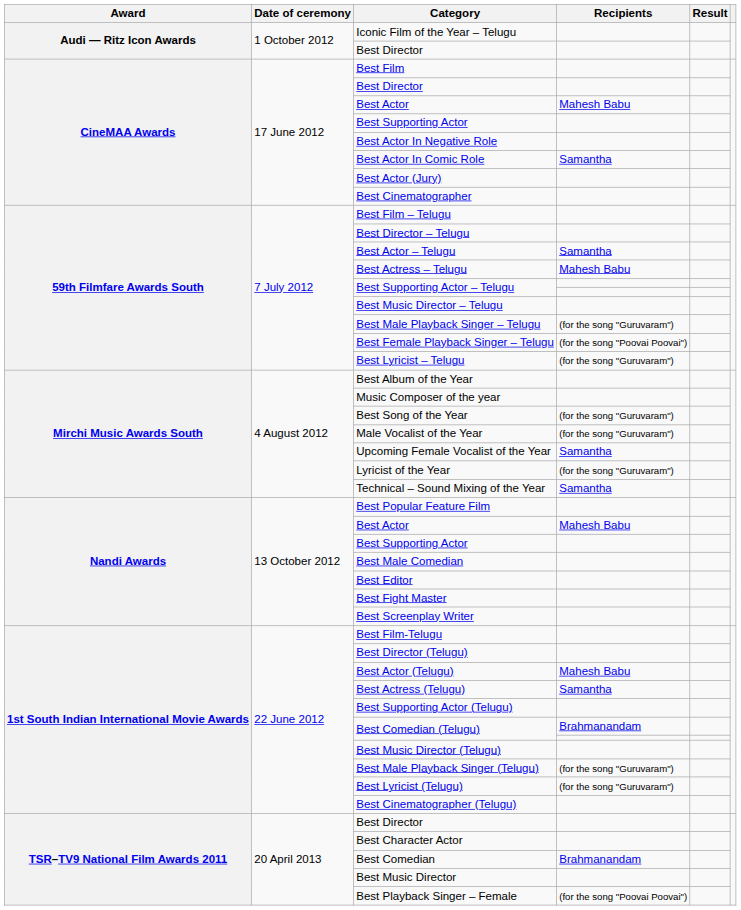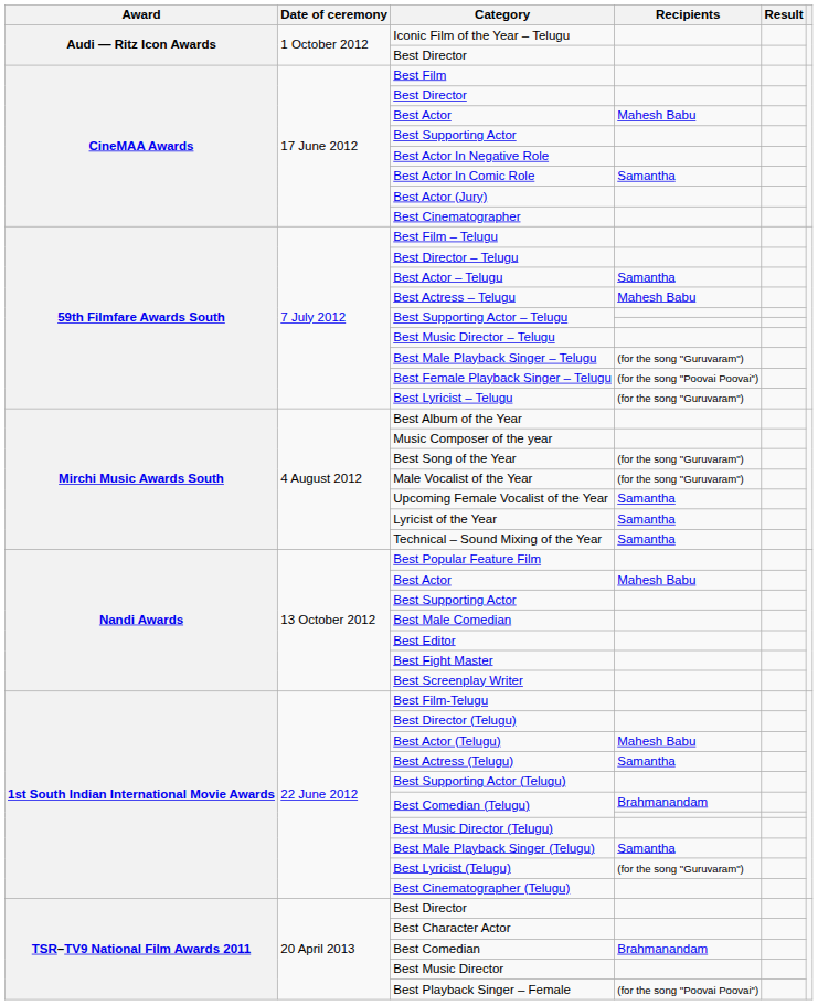Lyricist of the Year | Recipients: (for the song "Guruvaram") -> Samantha
Best Male Playback Singer (Telugu) | Recipients: (for the song "Guruvaram") -> Samantha
